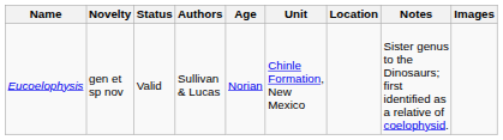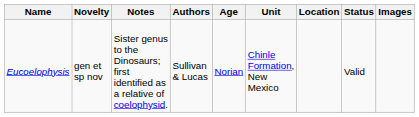columns swapped: Status <-> Notes
